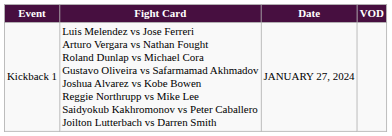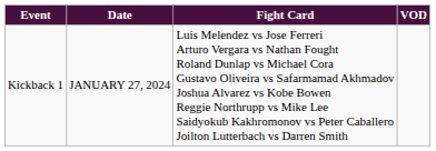columns swapped: Date <-> Fight Card
